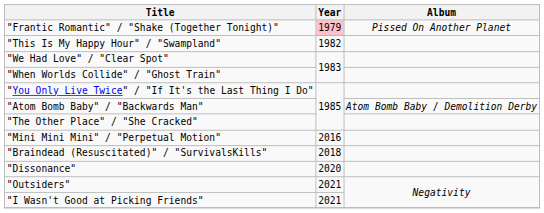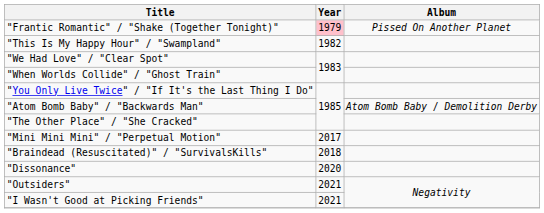"Mini Mini Mini" / "Perpetual Motion" | Year: 2016 -> 2017
